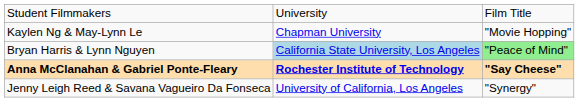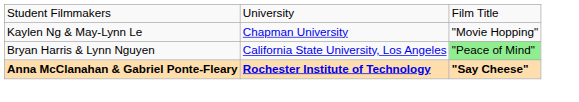Bryan Harris & Lynn Nguyen | column 2: lightblue background -> no background
- row: Jenny Leigh Reed & Savana Vagueiro Da Fonseca | University of California, Los Angeles | "Synergy"
